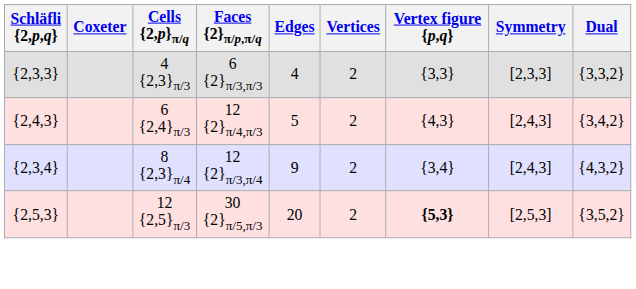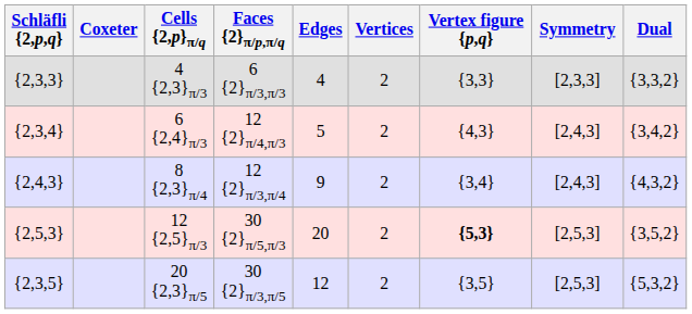12 {2}π/4,π/3 | Schläfli {2,p,q}: {2,4,3} -> {2,3,4}
12 {2}π/3,π/4 | Schläfli {2,p,q}: {2,3,4} -> {2,4,3}
+ row: {2,3,5} | 20 {2,3}π/5 | 30 {2}π/3,π/5 | 12 | 2 | {3,5} | [2,5,3] | {5,3,2}
